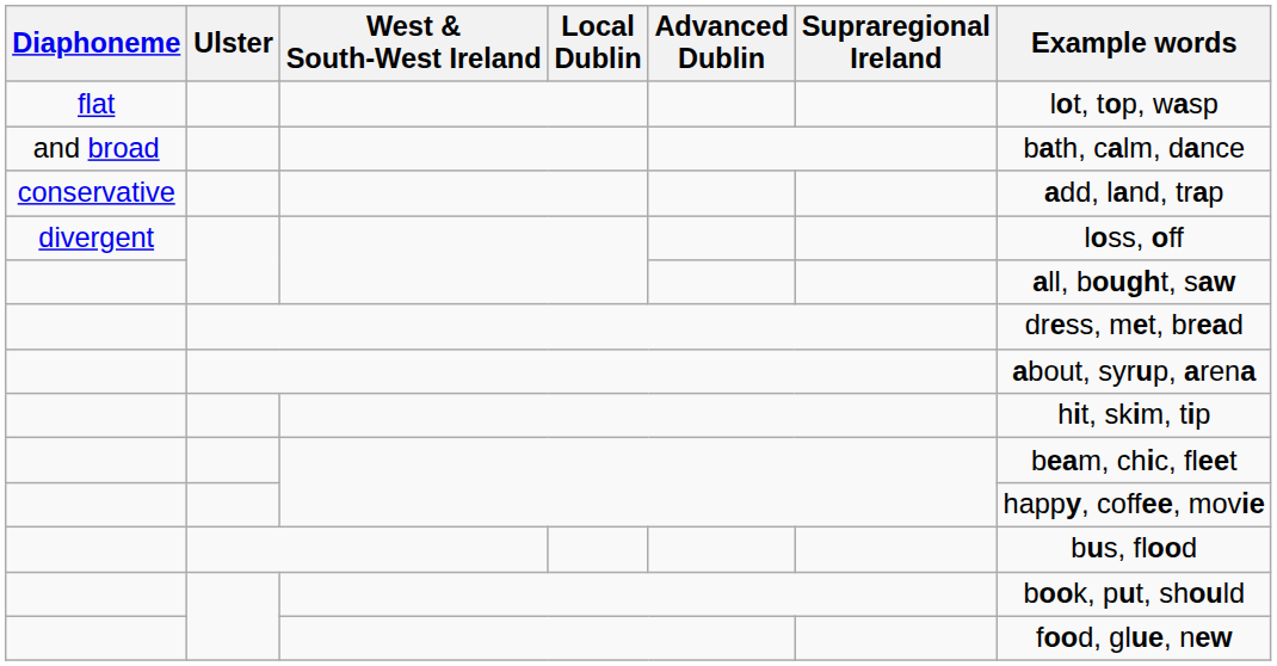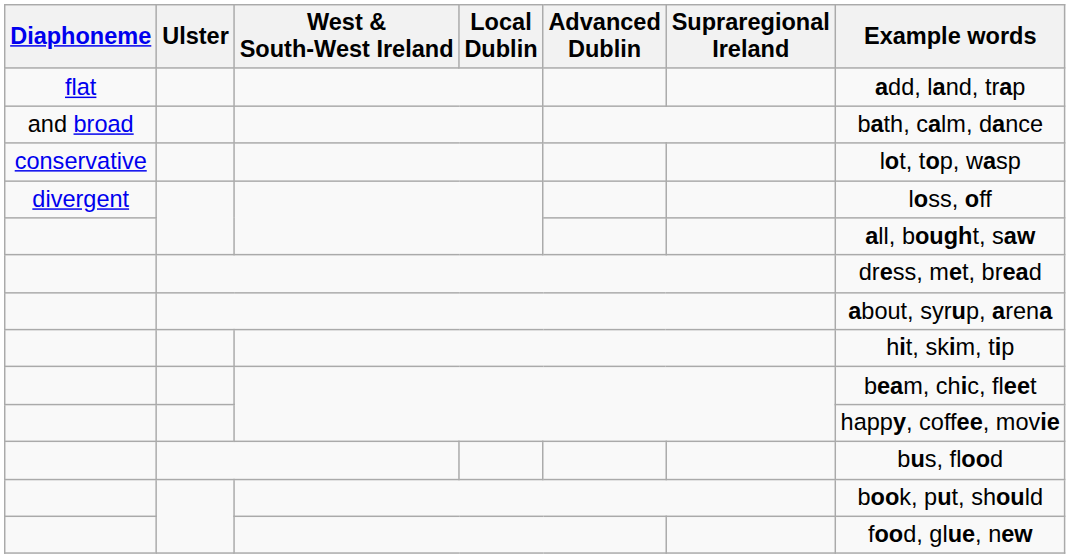flat | Example words: lot, top, wasp -> add, land, trap
conservative | Example words: add, land, trap -> lot, top, wasp
